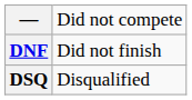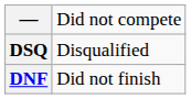rows swapped: DNF <-> DSQ
